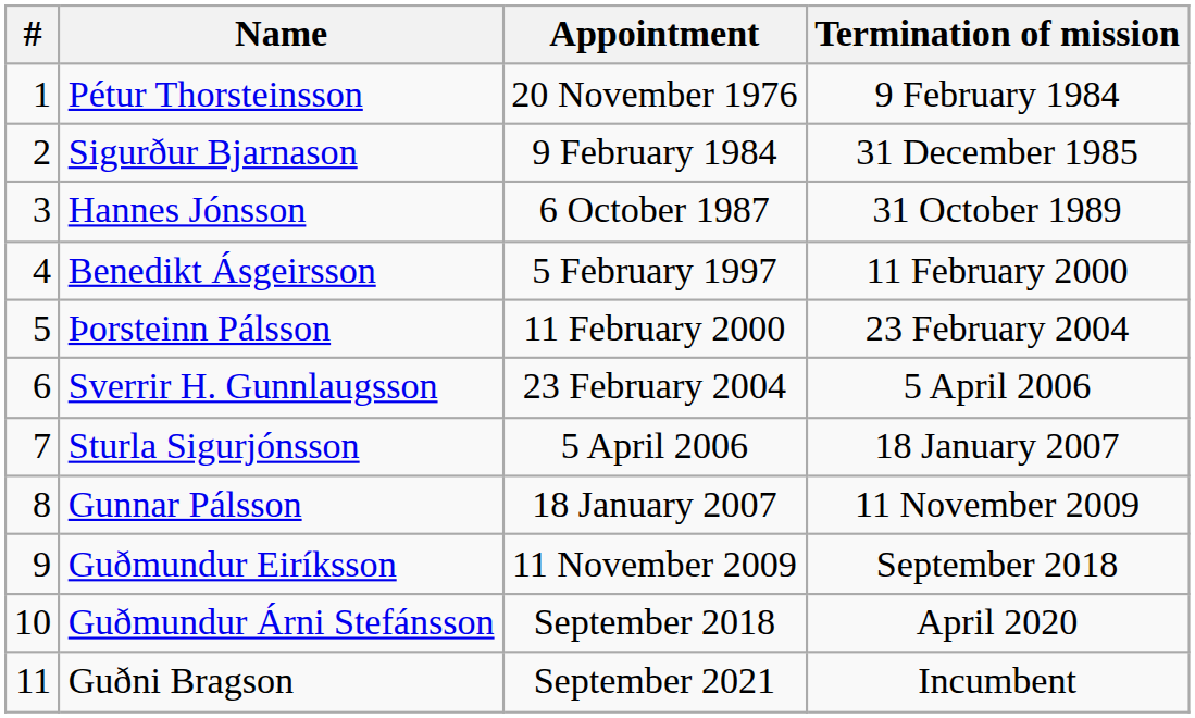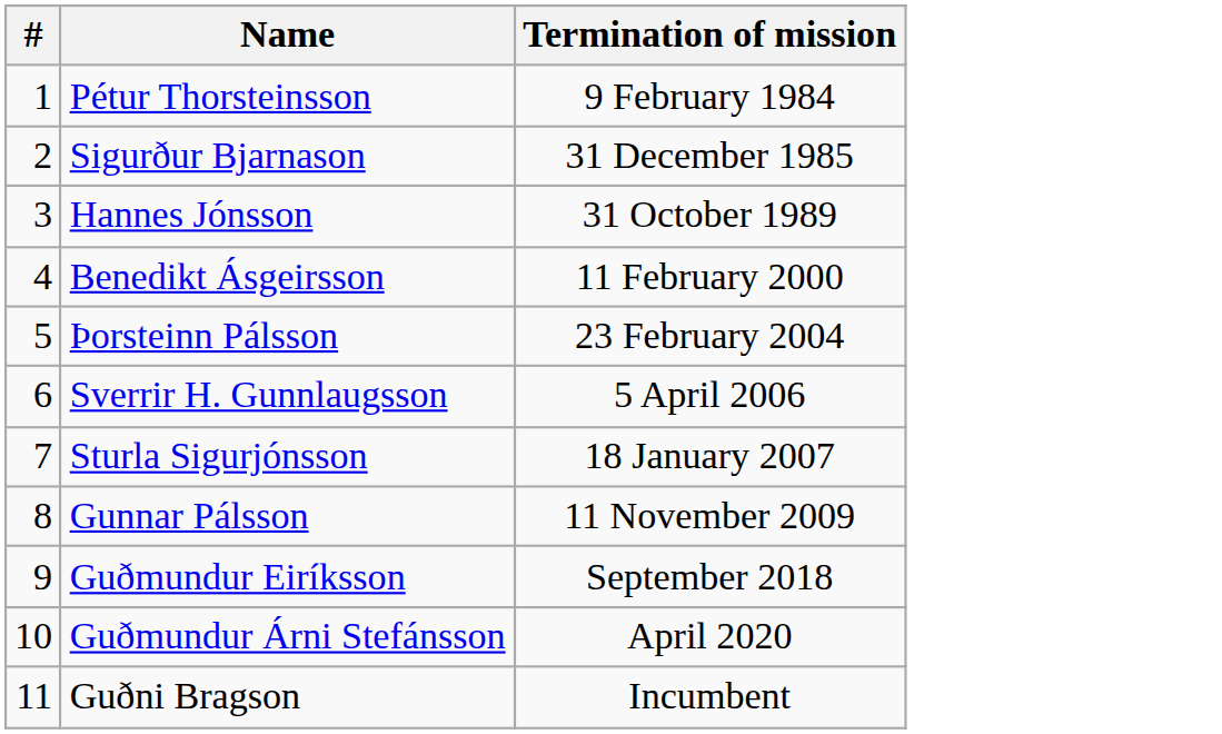- column: Appointment | 20 November 1976 | 9 February 1984 | 6 October 1987 | 5 February 1997 | 11 February 2000 | 23 February 2004 | 5 April 2006 | 18 January 2007 | 11 November 2009 | September 2018 | September 2021
